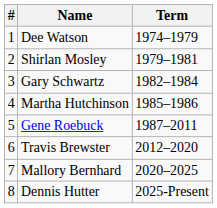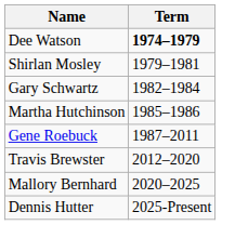- column: # | 1 | 2 | 3 | 4 | 5 | 6 | 7 | 8
Dee Watson | Term: normal -> bold
